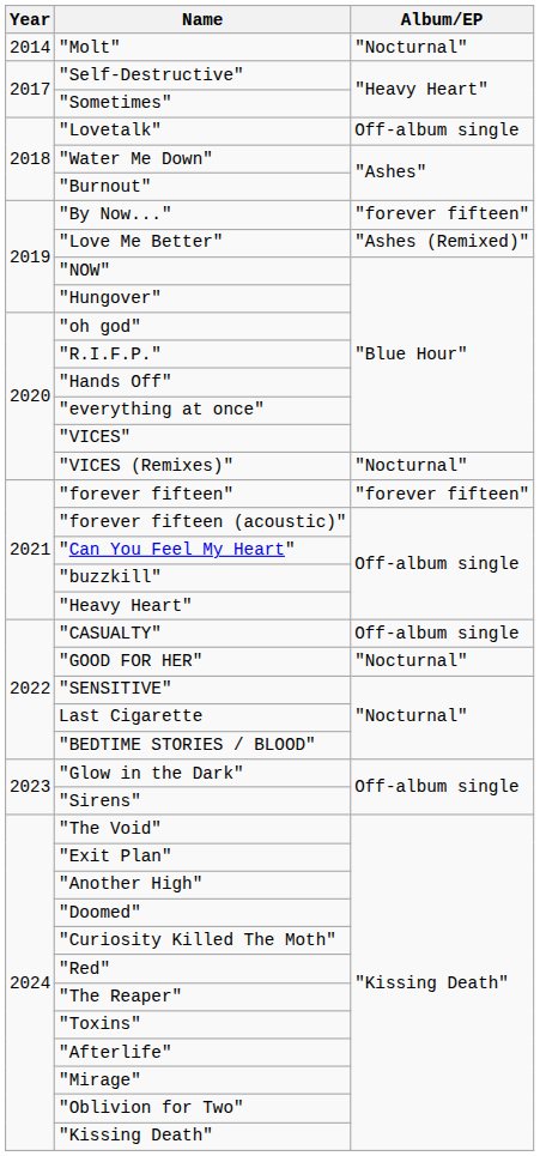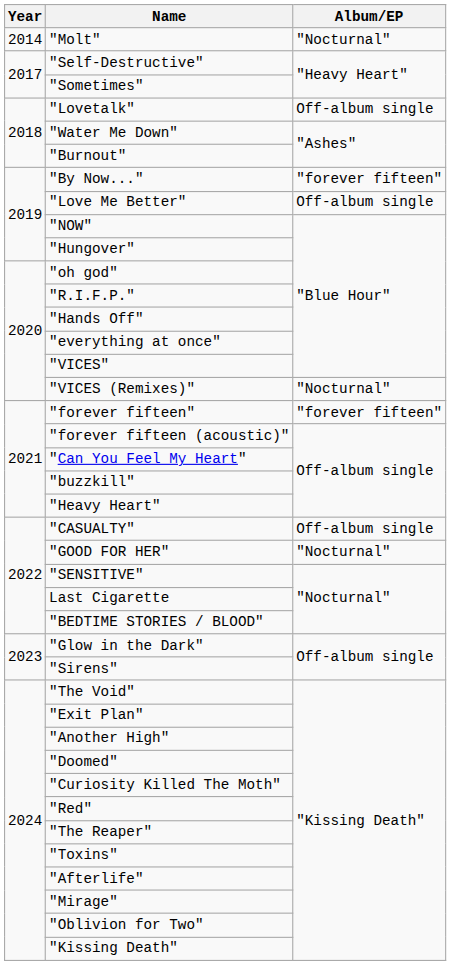"Love Me Better" | Album/EP: "Ashes (Remixed)" -> Off-album single
